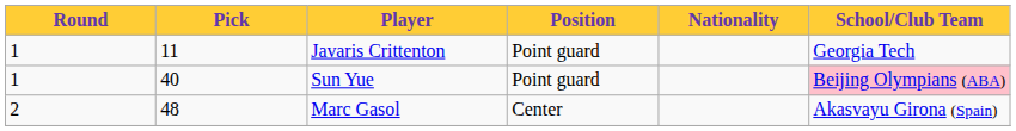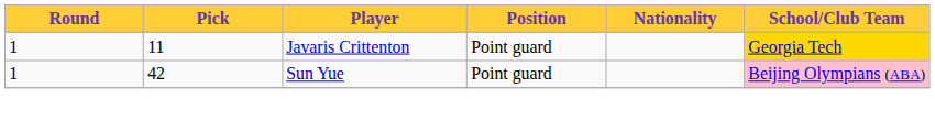Javaris Crittenton | School/Club Team: no background -> gold background
Sun Yue | Pick: 40 -> 42
- row: 2 | 48 | Marc Gasol | Center | Akasvayu Girona (Spain)
